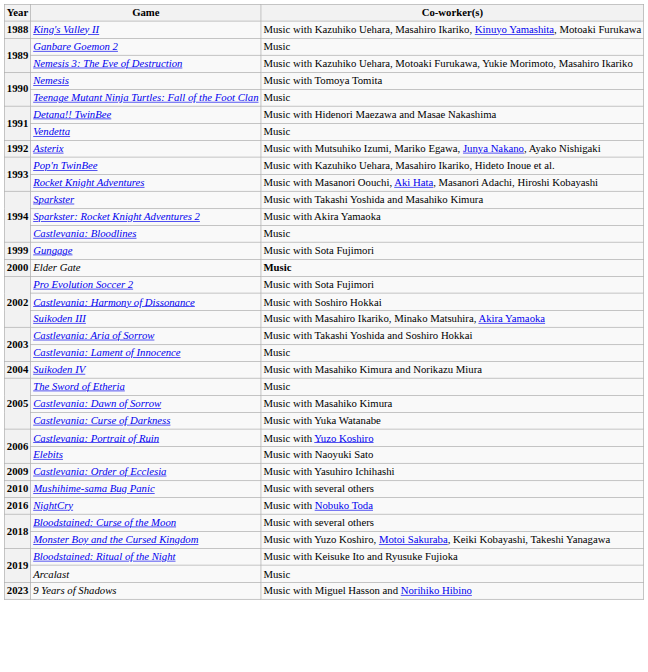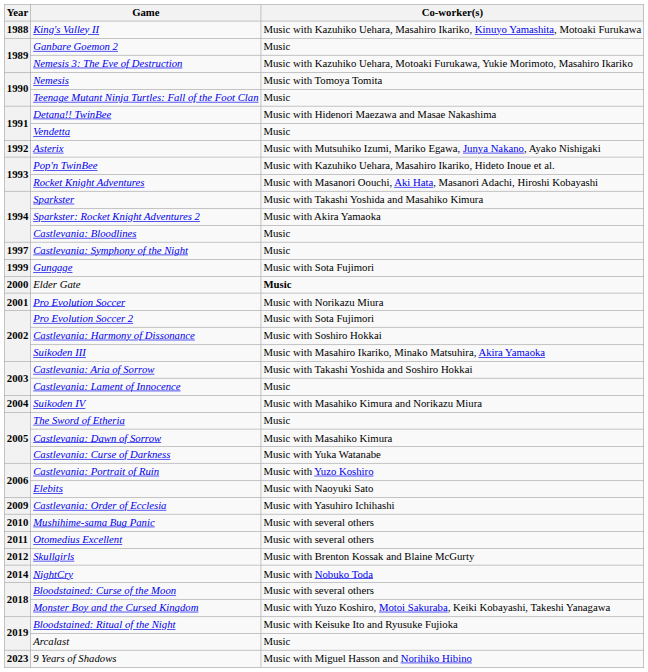+ row: 1997 | Castlevania: Symphony of the Night | Music
+ row: 2001 | Pro Evolution Soccer | Music with Norikazu Miura
+ row: 2011 | Otomedius Excellent | Music with several others
+ row: 2012 | Skullgirls | Music with Brenton Kossak and Blaine McGurty
NightCry | Year: 2016 -> 2014
